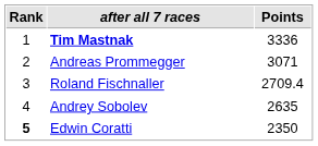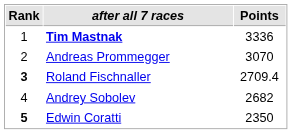Andreas Prommegger | Points: 3071 -> 3070
Roland Fischnaller | Rank: normal -> bold
Andrey Sobolev | Points: 2635 -> 2682
